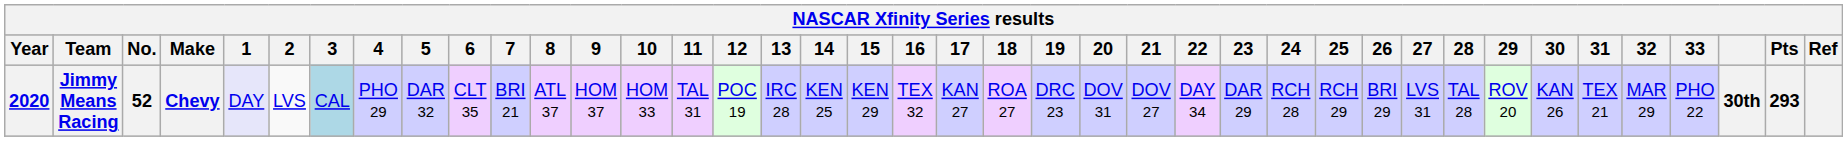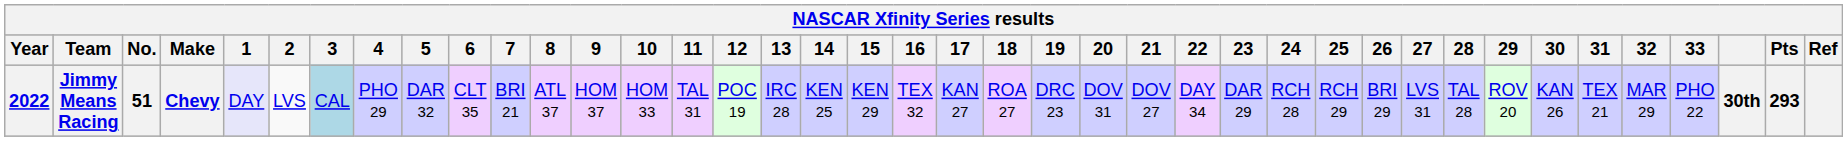Jimmy Means Racing | Year: 2020 -> 2022
Jimmy Means Racing | No.: 52 -> 51
